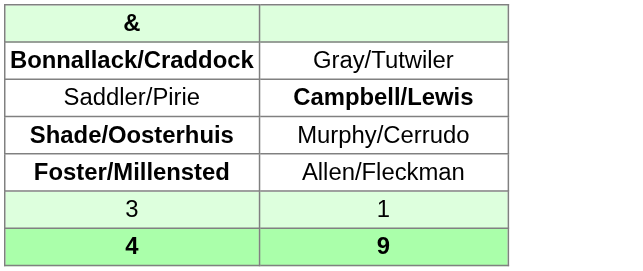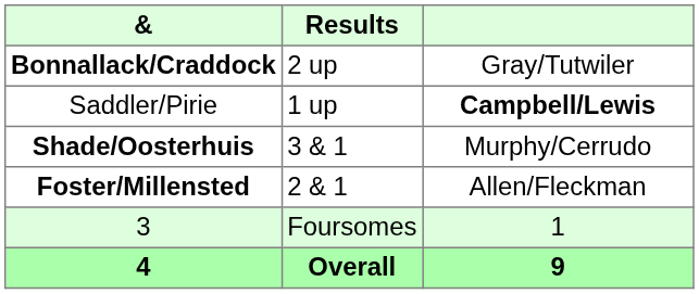+ column: Results | 2 up | 1 up | 3 & 1 | 2 & 1 | Foursomes | Overall
